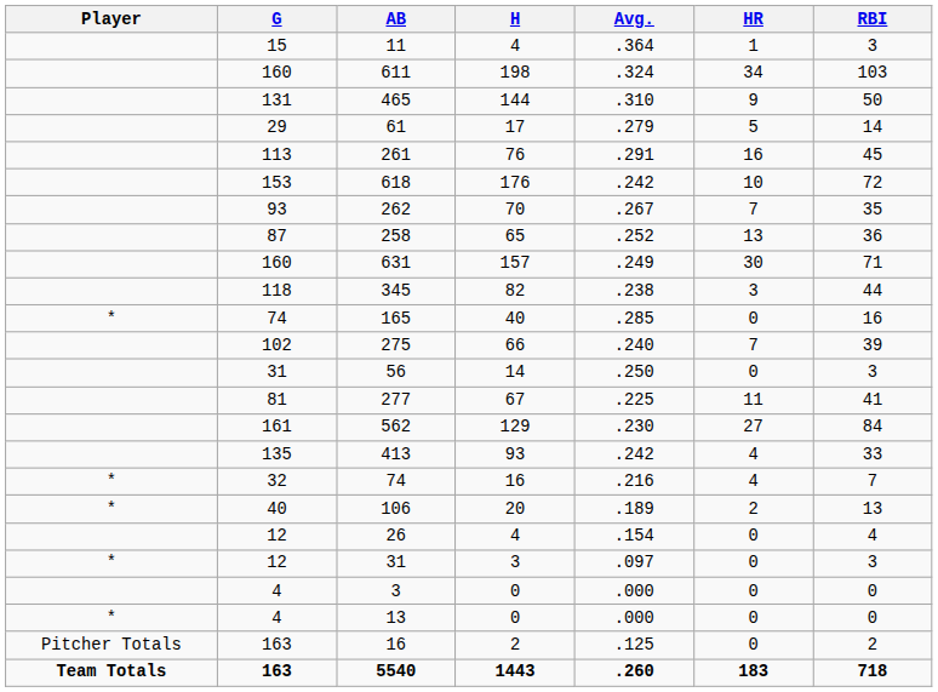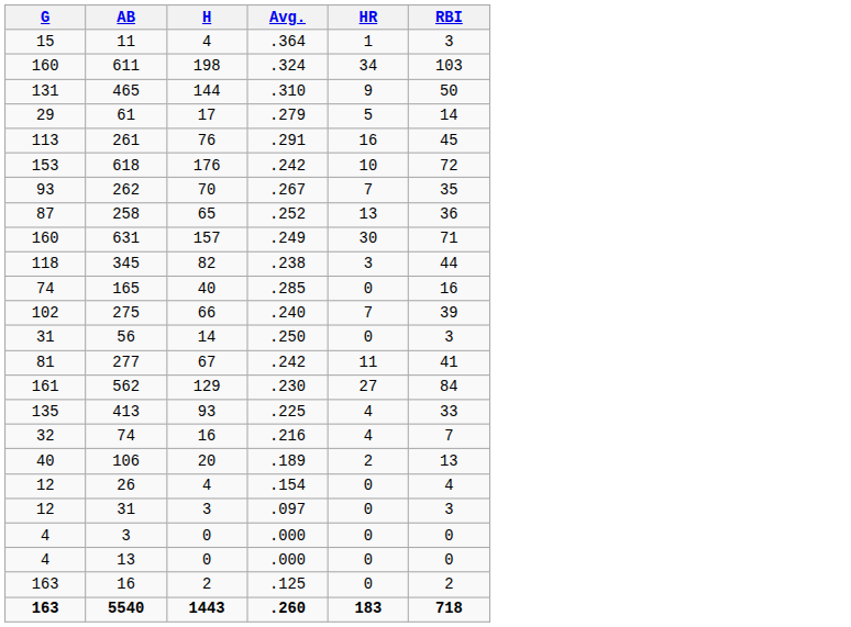- column: Player | * | * | * | * | * | Pitcher Totals | Team Totals
277 | Avg.: .225 -> .242
413 | Avg.: .242 -> .225
